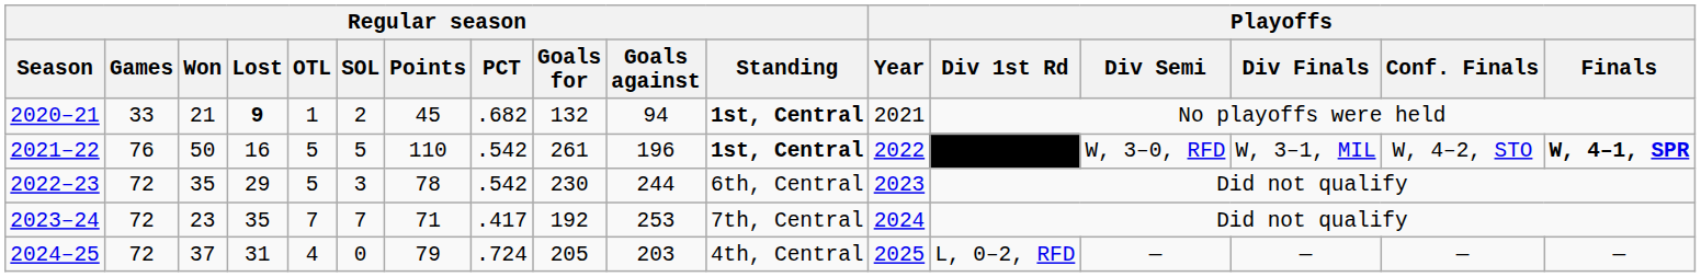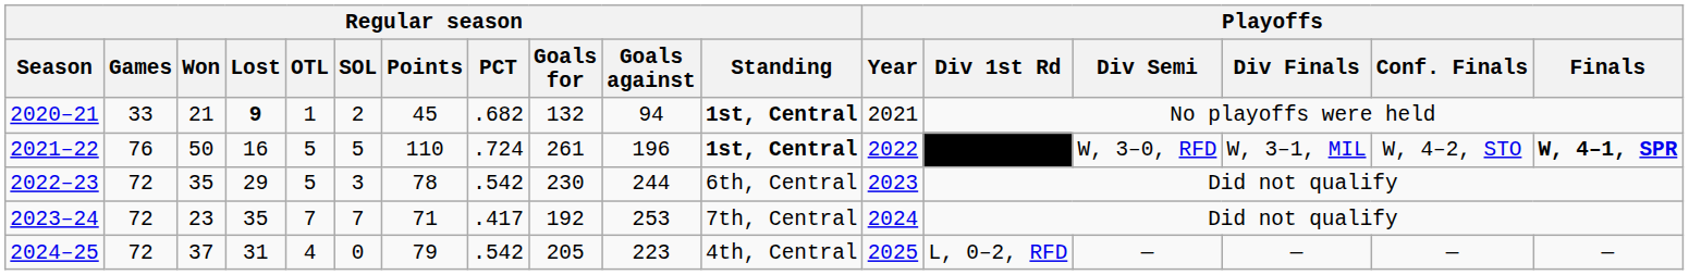2021–22 | Regular season / PCT: .542 -> .724
2024–25 | Regular season / PCT: .724 -> .542
2024–25 | Regular season / Goals against: 203 -> 223
